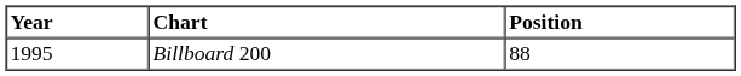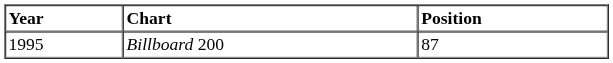Billboard 200 | Position: 88 -> 87
